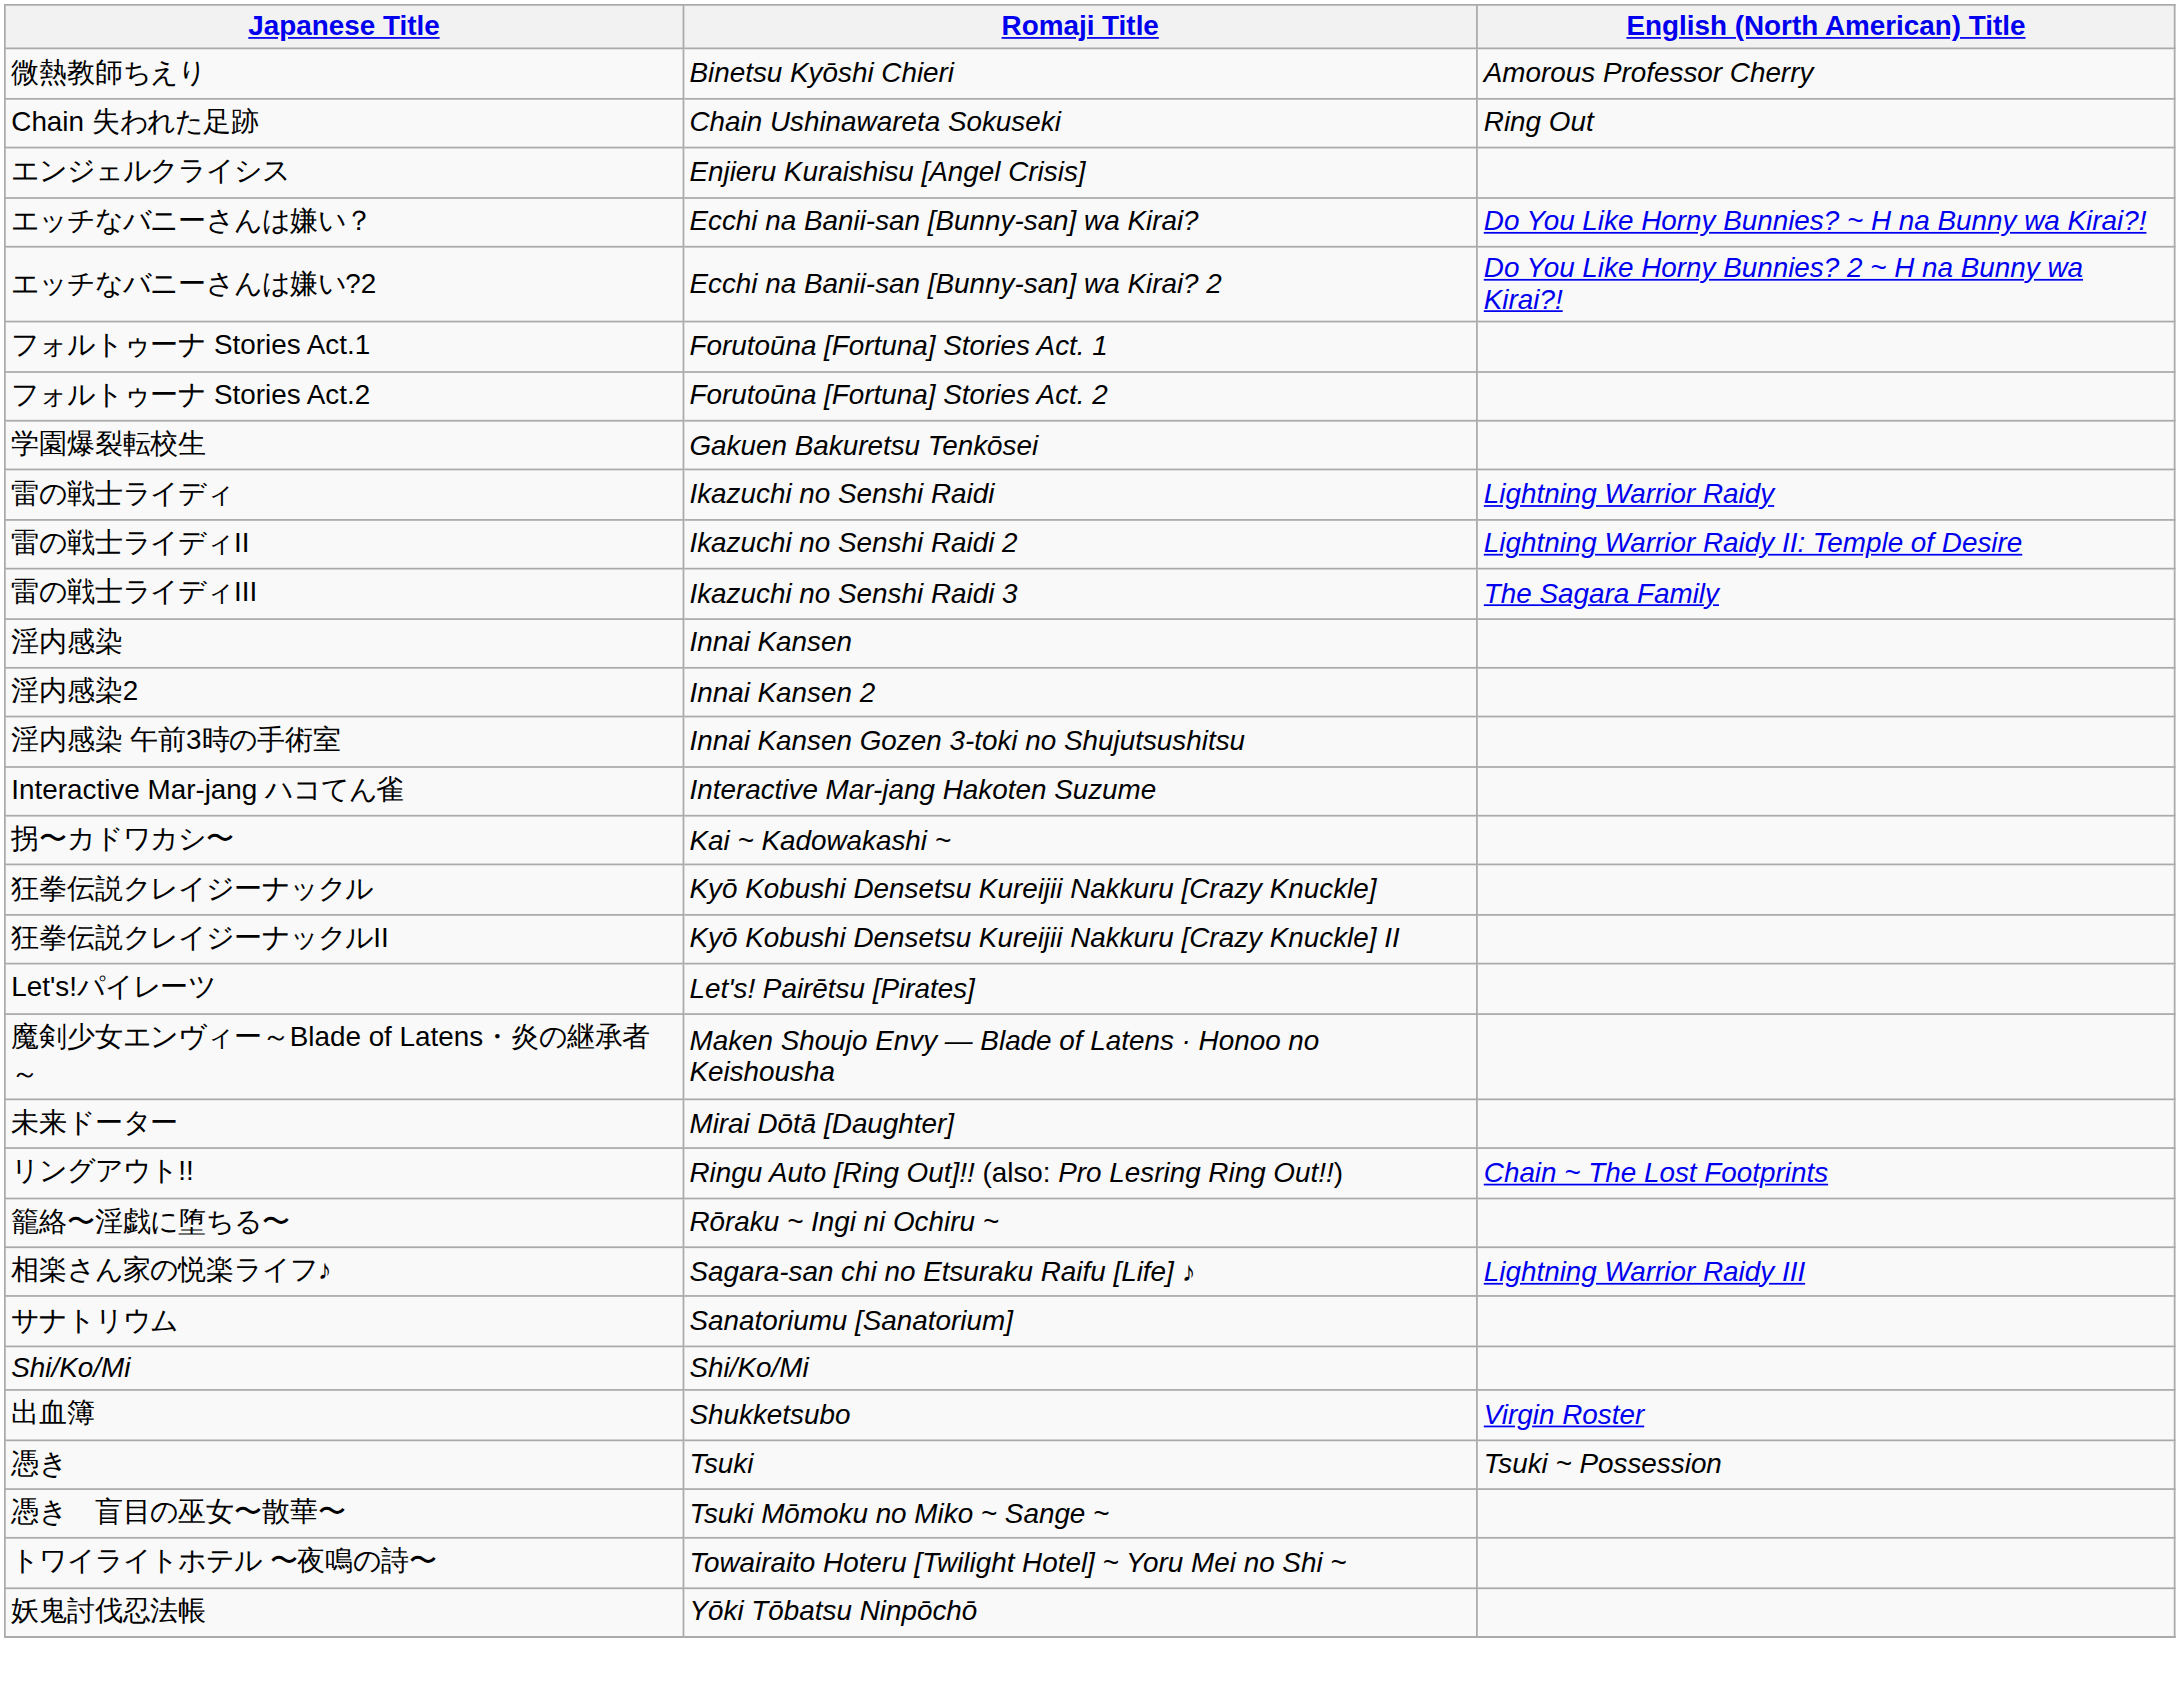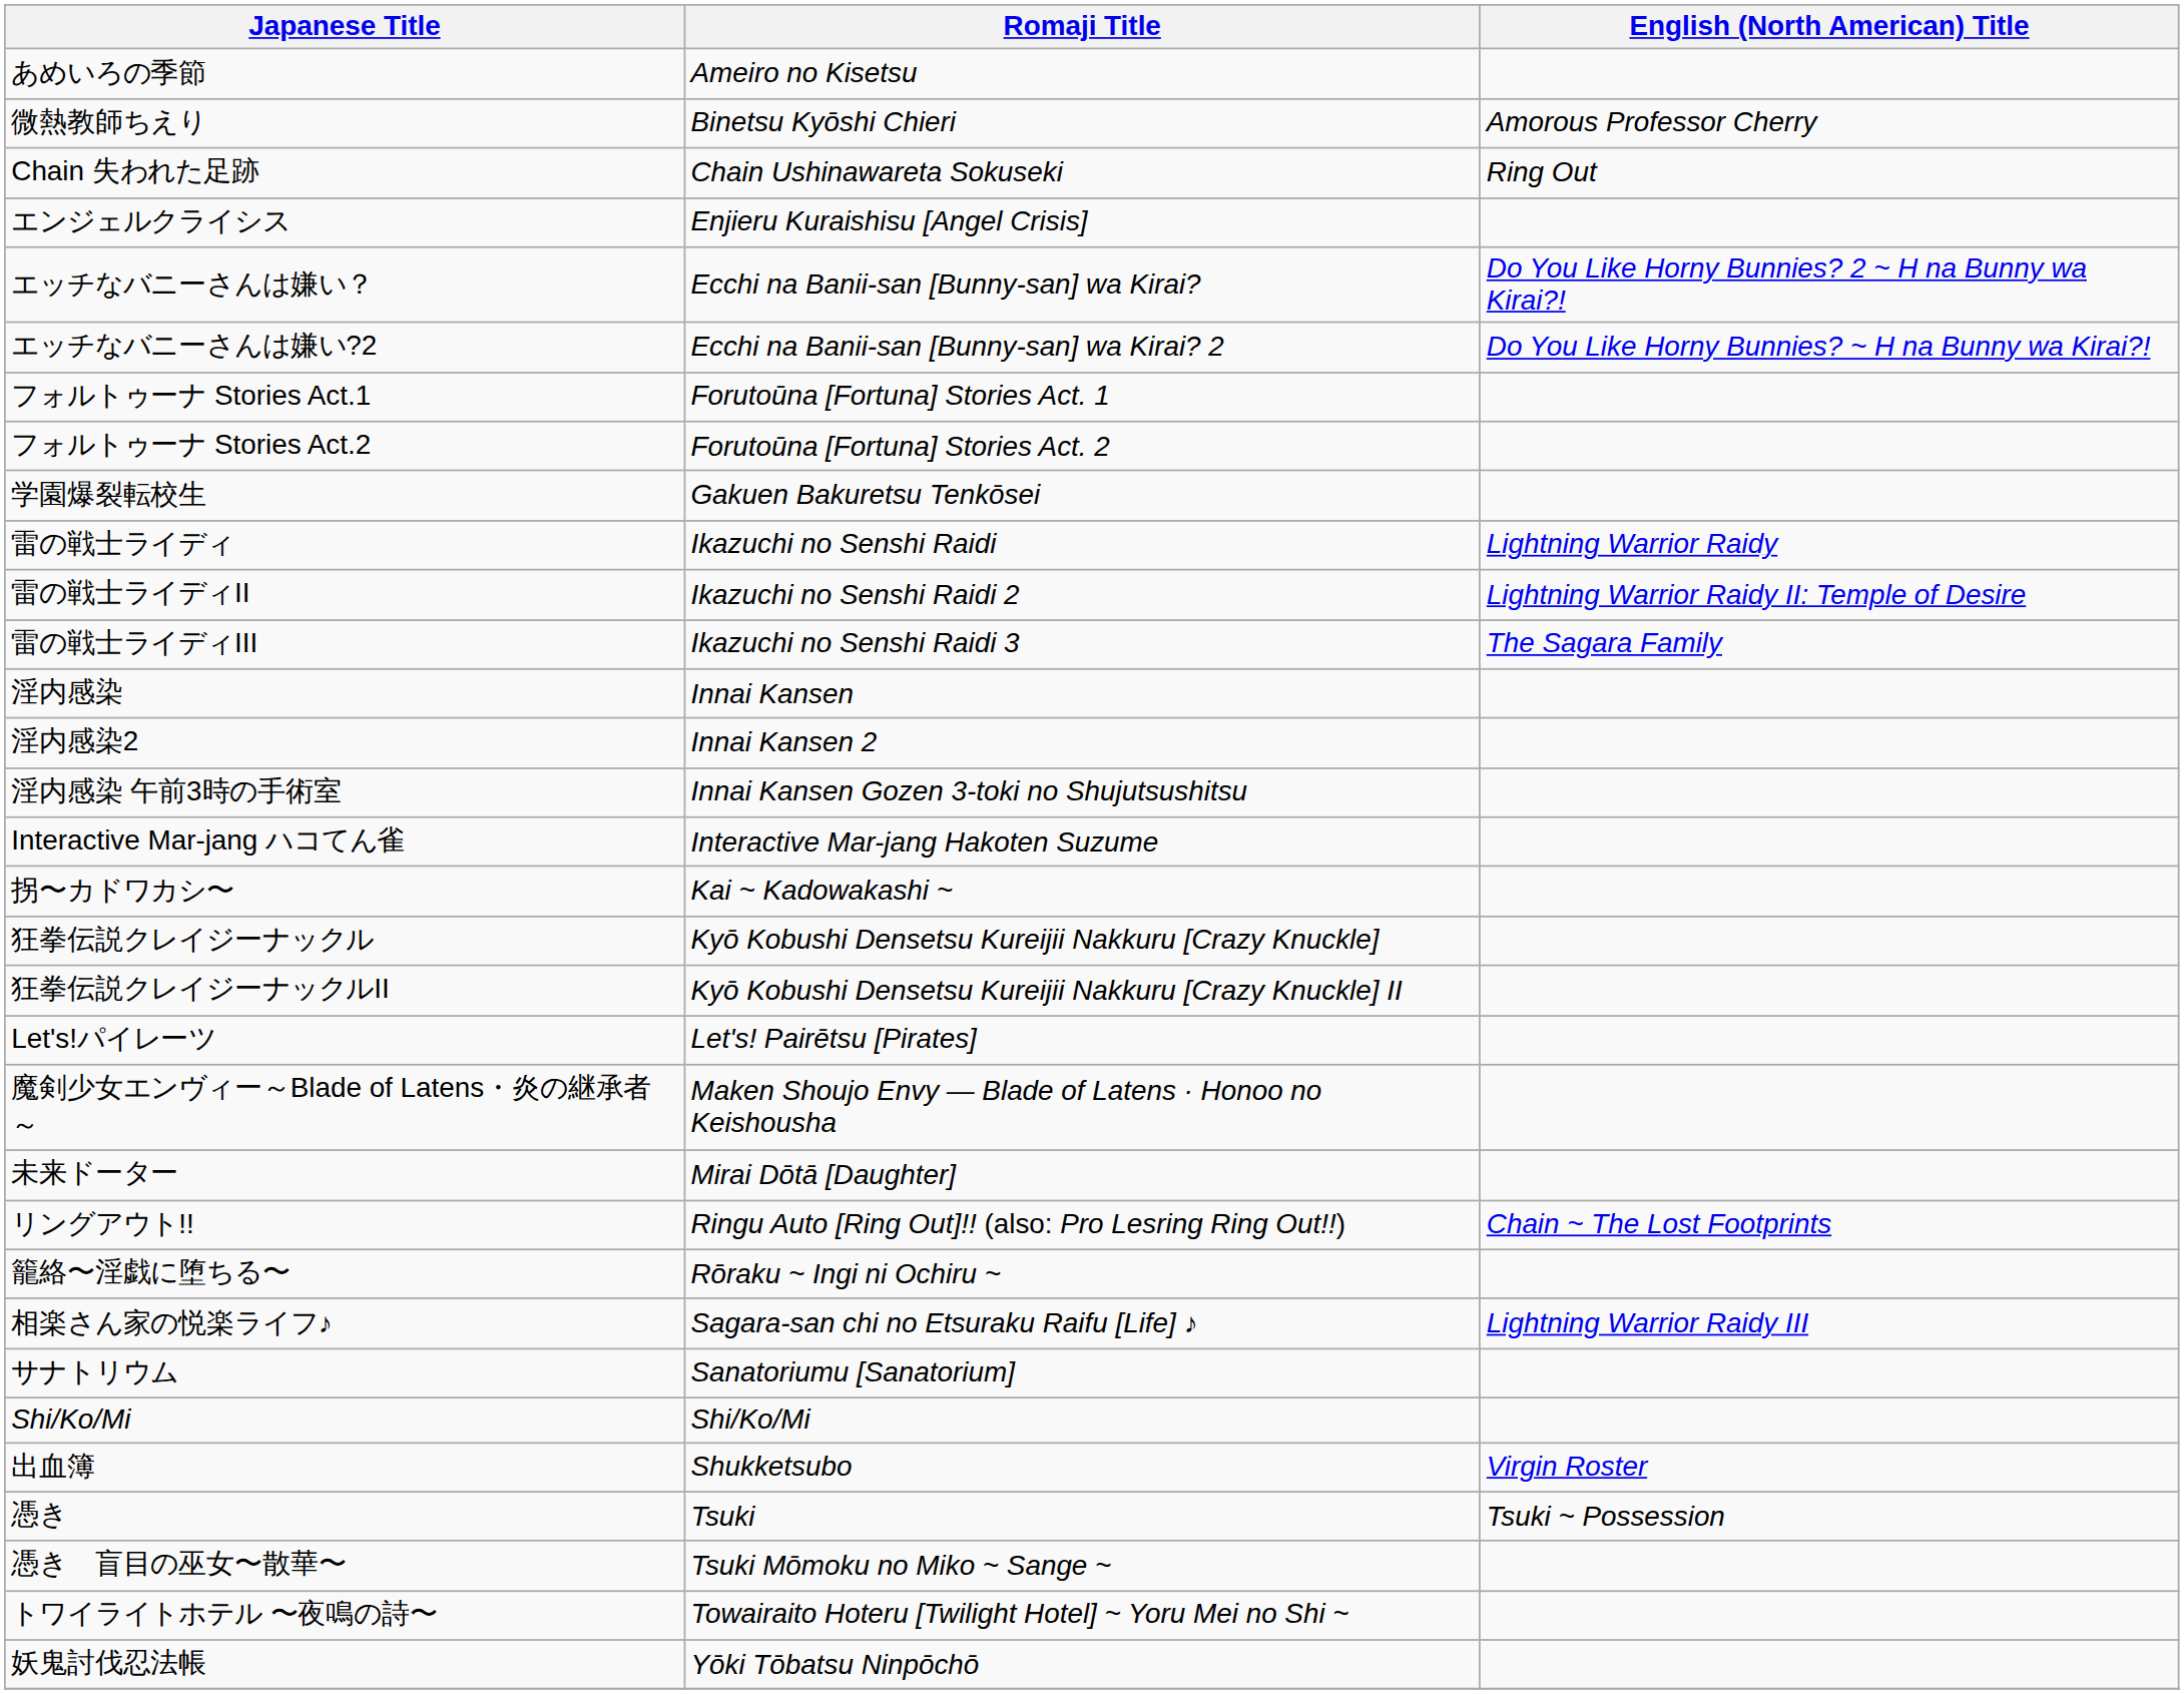+ row: あめいろの季節 | Ameiro no Kisetsu
エッチなバニーさんは嫌い？ | English (North American) Title: Do You Like Horny Bunnies? ~ H na Bunny wa Kirai?! -> Do You Like Horny Bunnies? 2 ~ H na Bunny wa Kirai?!
エッチなバニーさんは嫌い?2 | English (North American) Title: Do You Like Horny Bunnies? 2 ~ H na Bunny wa Kirai?! -> Do You Like Horny Bunnies? ~ H na Bunny wa Kirai?!
